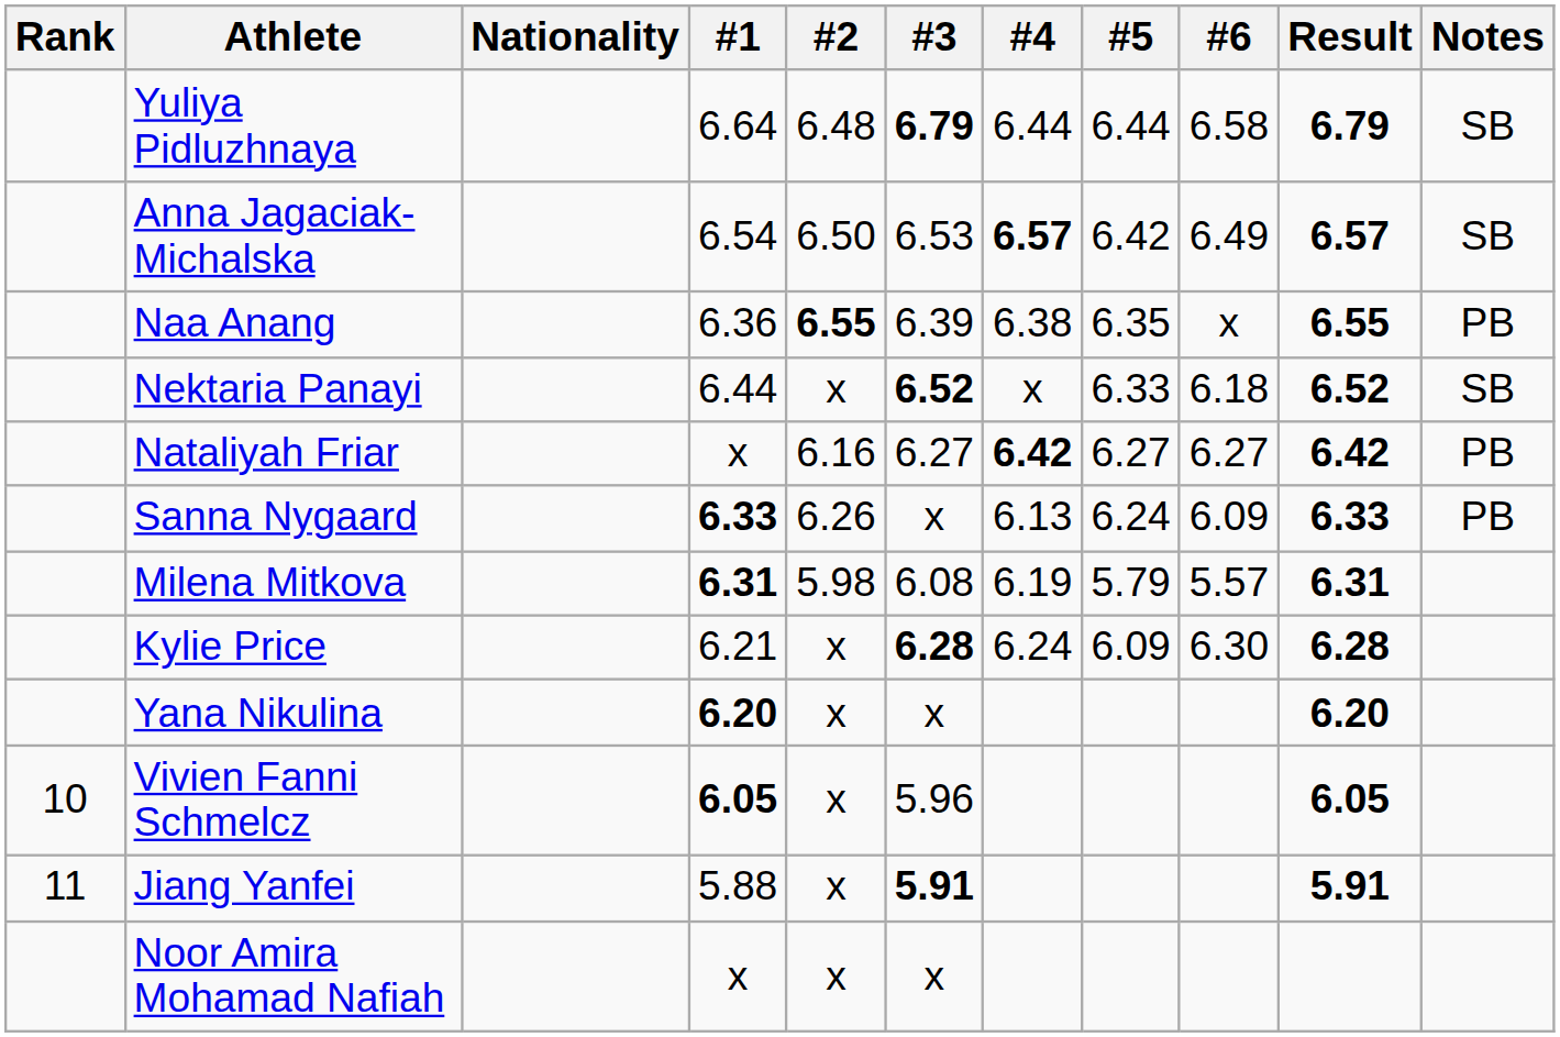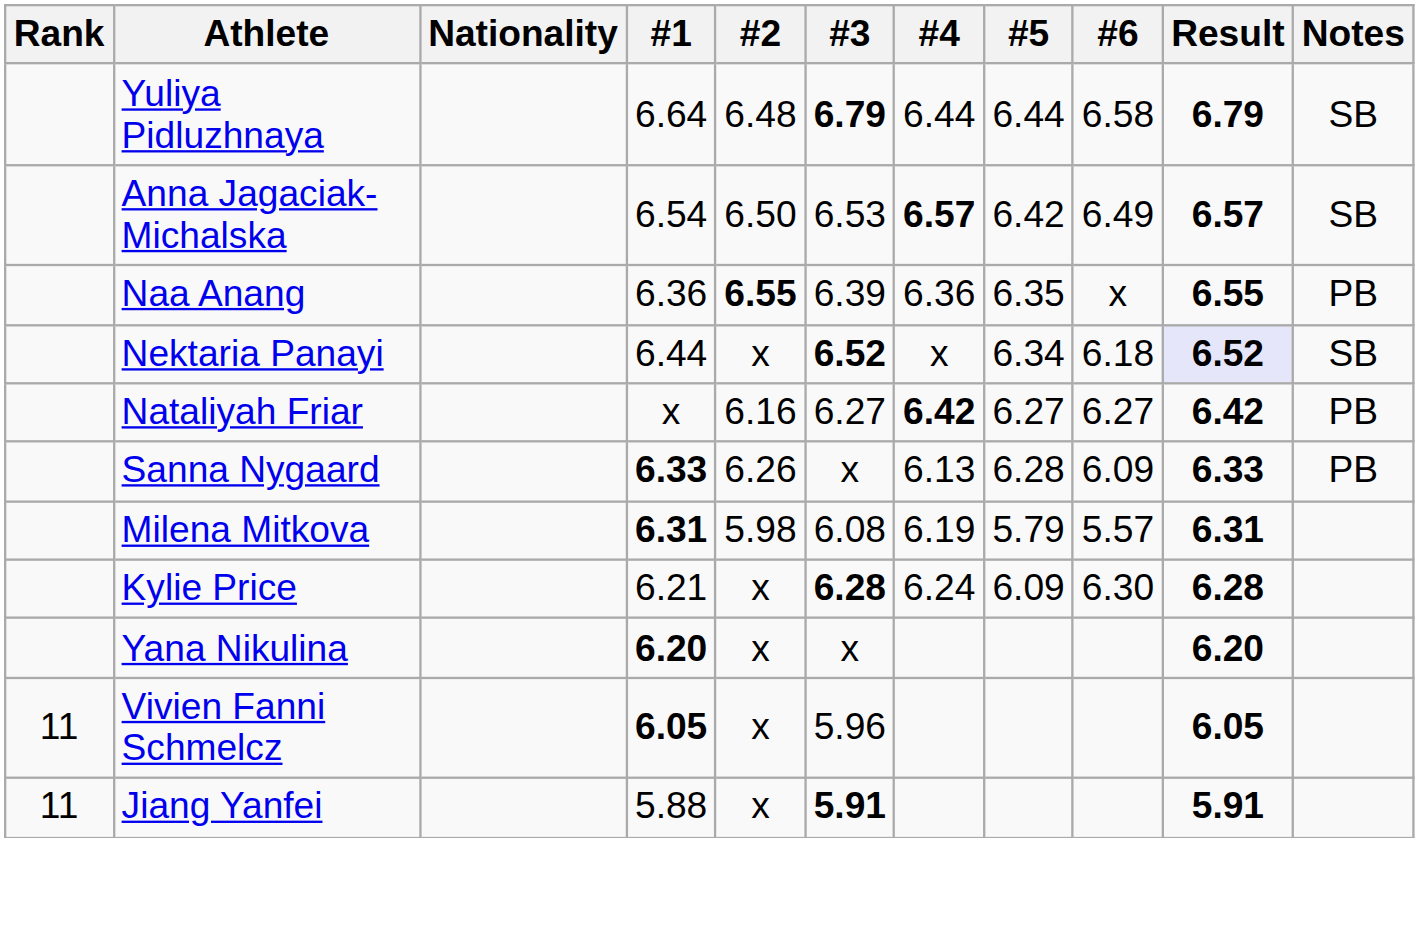Naa Anang | #4: 6.38 -> 6.36
Nektaria Panayi | #5: 6.33 -> 6.34
Nektaria Panayi | Result: no background -> lavender background
Sanna Nygaard | #5: 6.24 -> 6.28
Vivien Fanni Schmelcz | Rank: 10 -> 11
- row: Noor Amira Mohamad Nafiah | x | x | x
